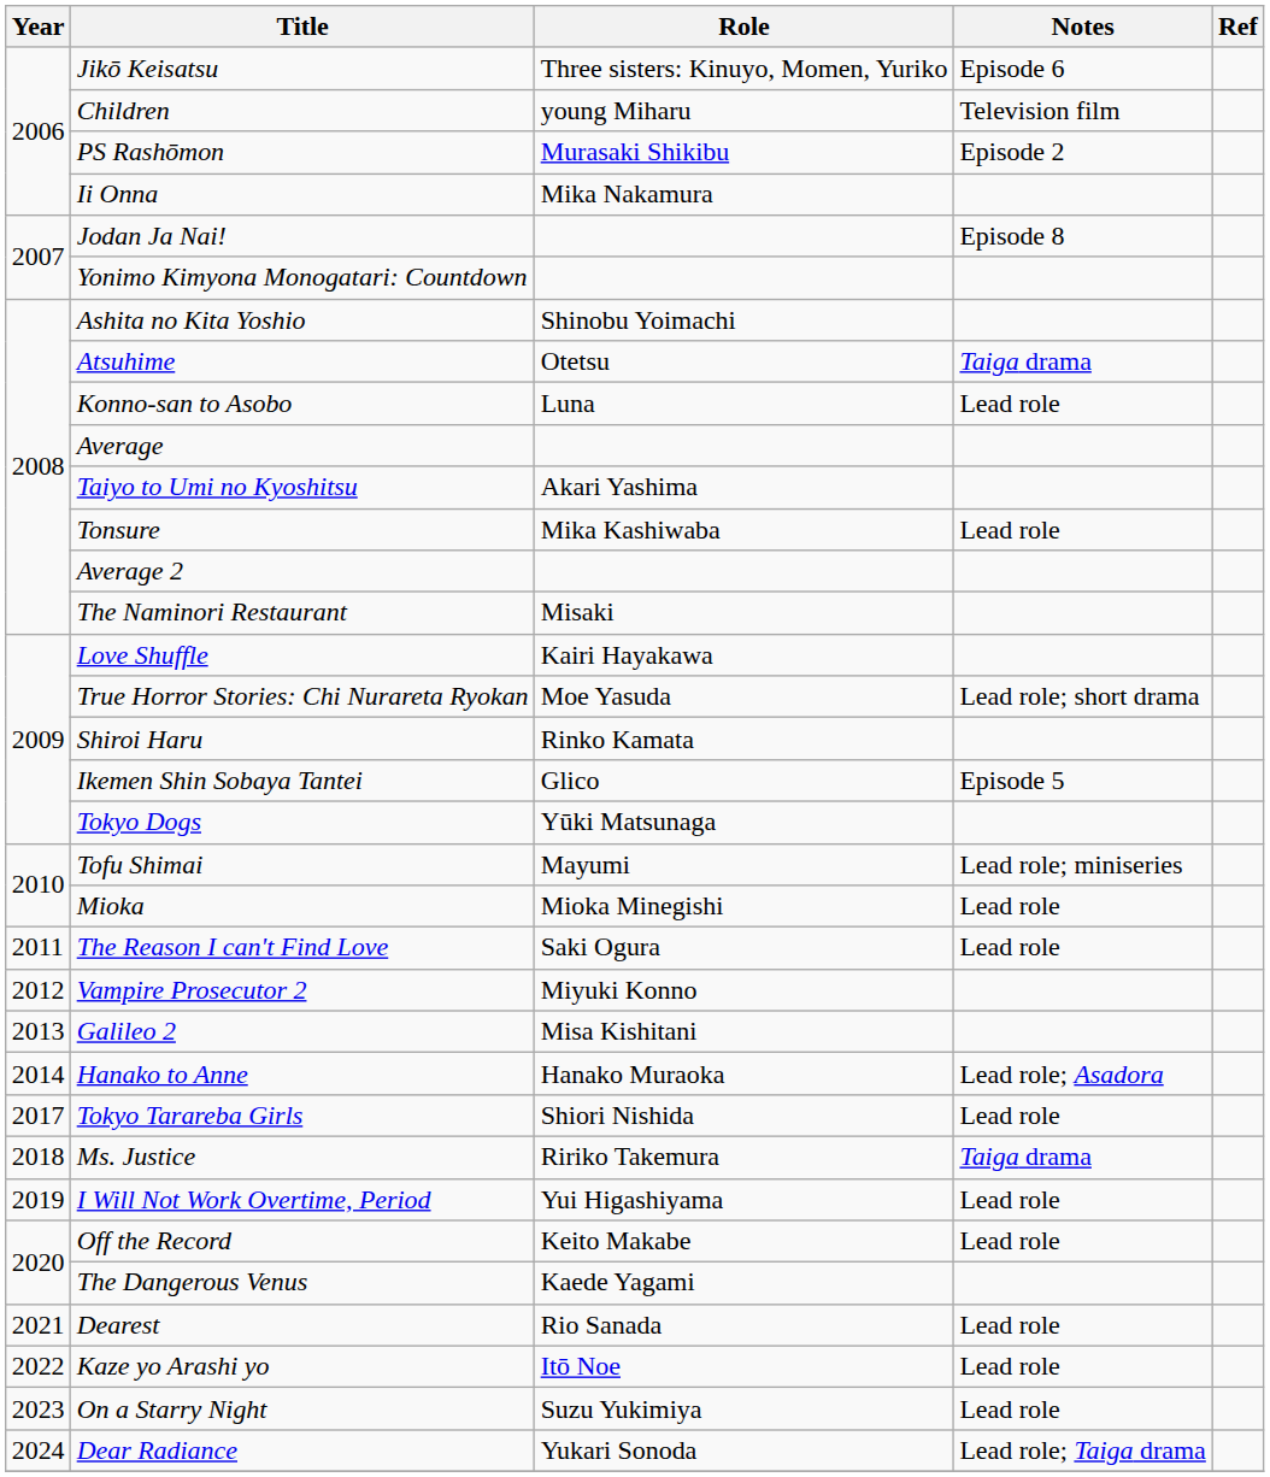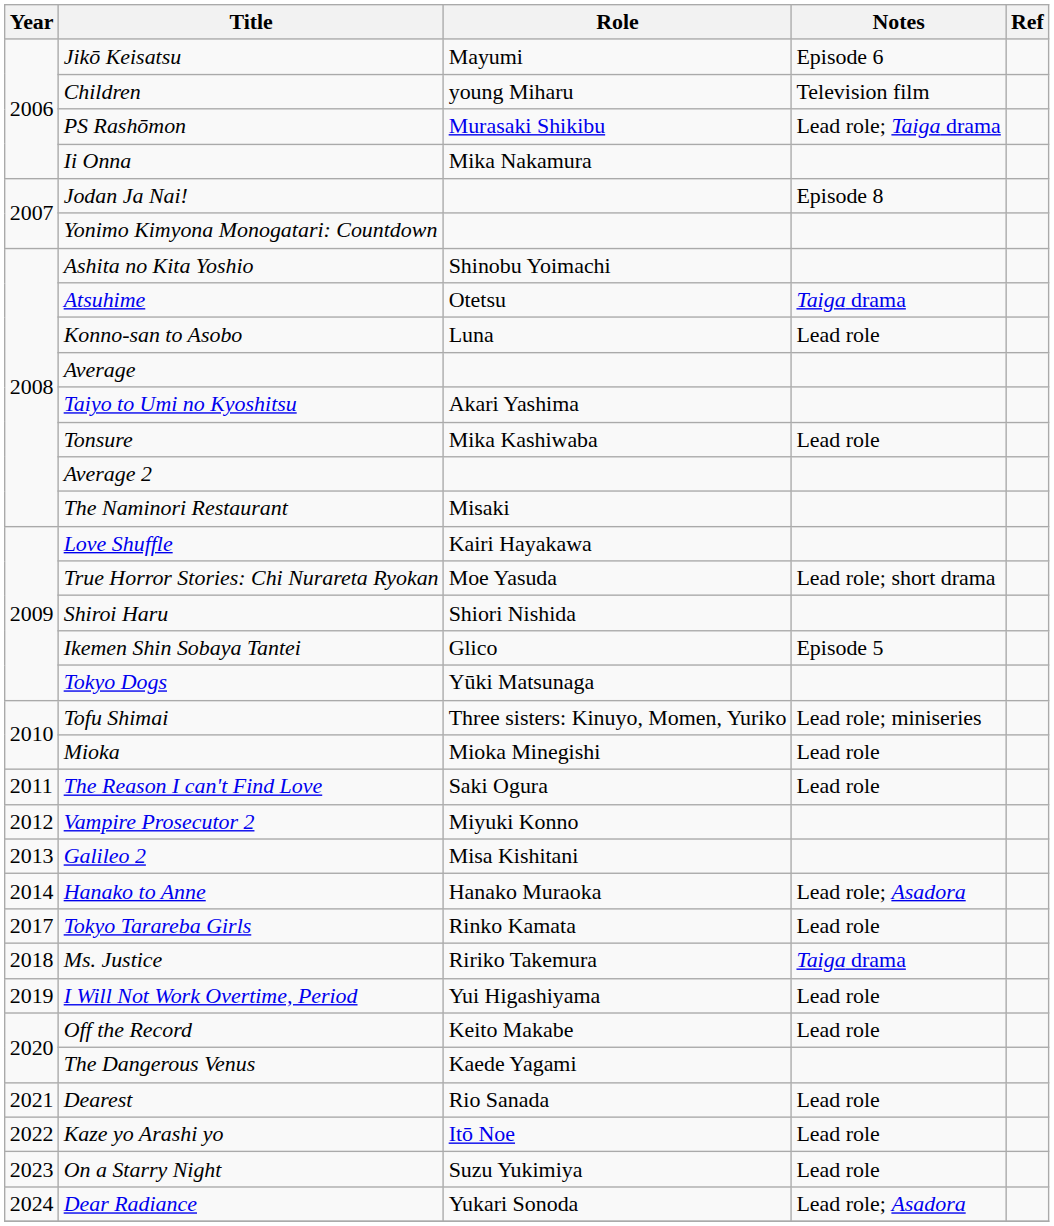Jikō Keisatsu | Role: Three sisters: Kinuyo, Momen, Yuriko -> Mayumi
PS Rashōmon | Notes: Episode 2 -> Lead role; Taiga drama
Shiroi Haru | Role: Rinko Kamata -> Shiori Nishida
Tofu Shimai | Role: Mayumi -> Three sisters: Kinuyo, Momen, Yuriko
Tokyo Tarareba Girls | Role: Shiori Nishida -> Rinko Kamata
Dear Radiance | Notes: Lead role; Taiga drama -> Lead role; Asadora
